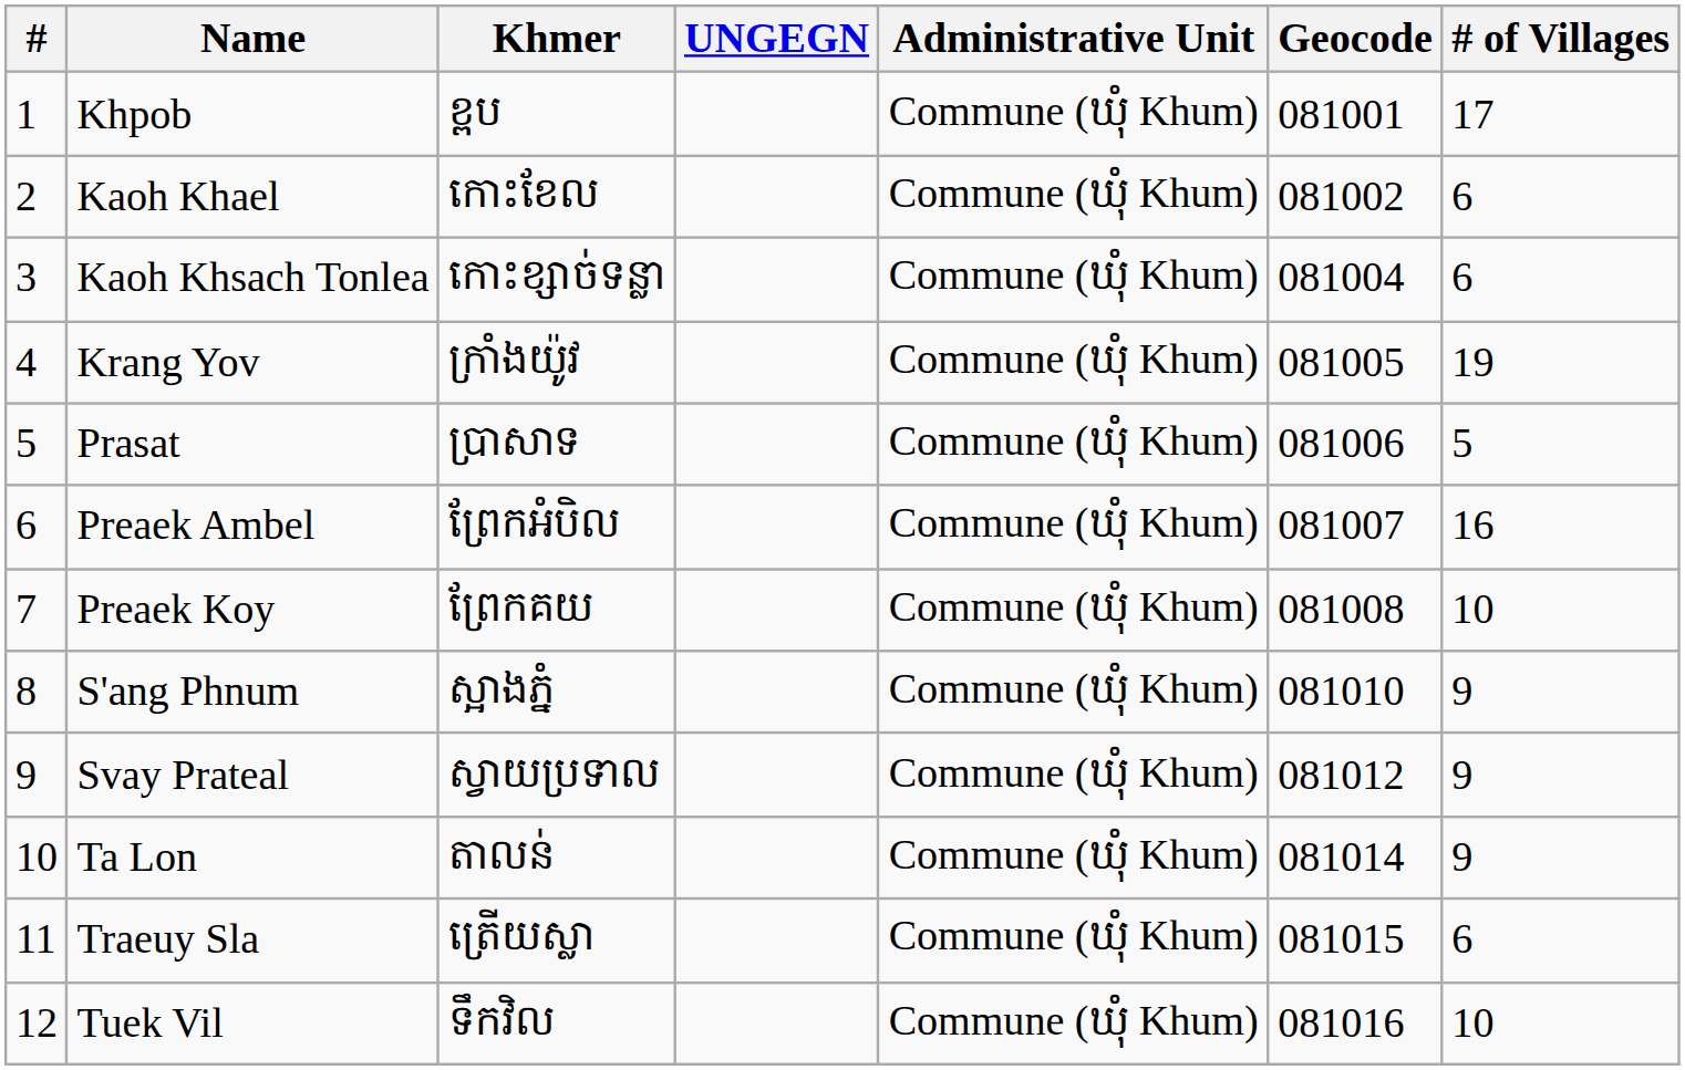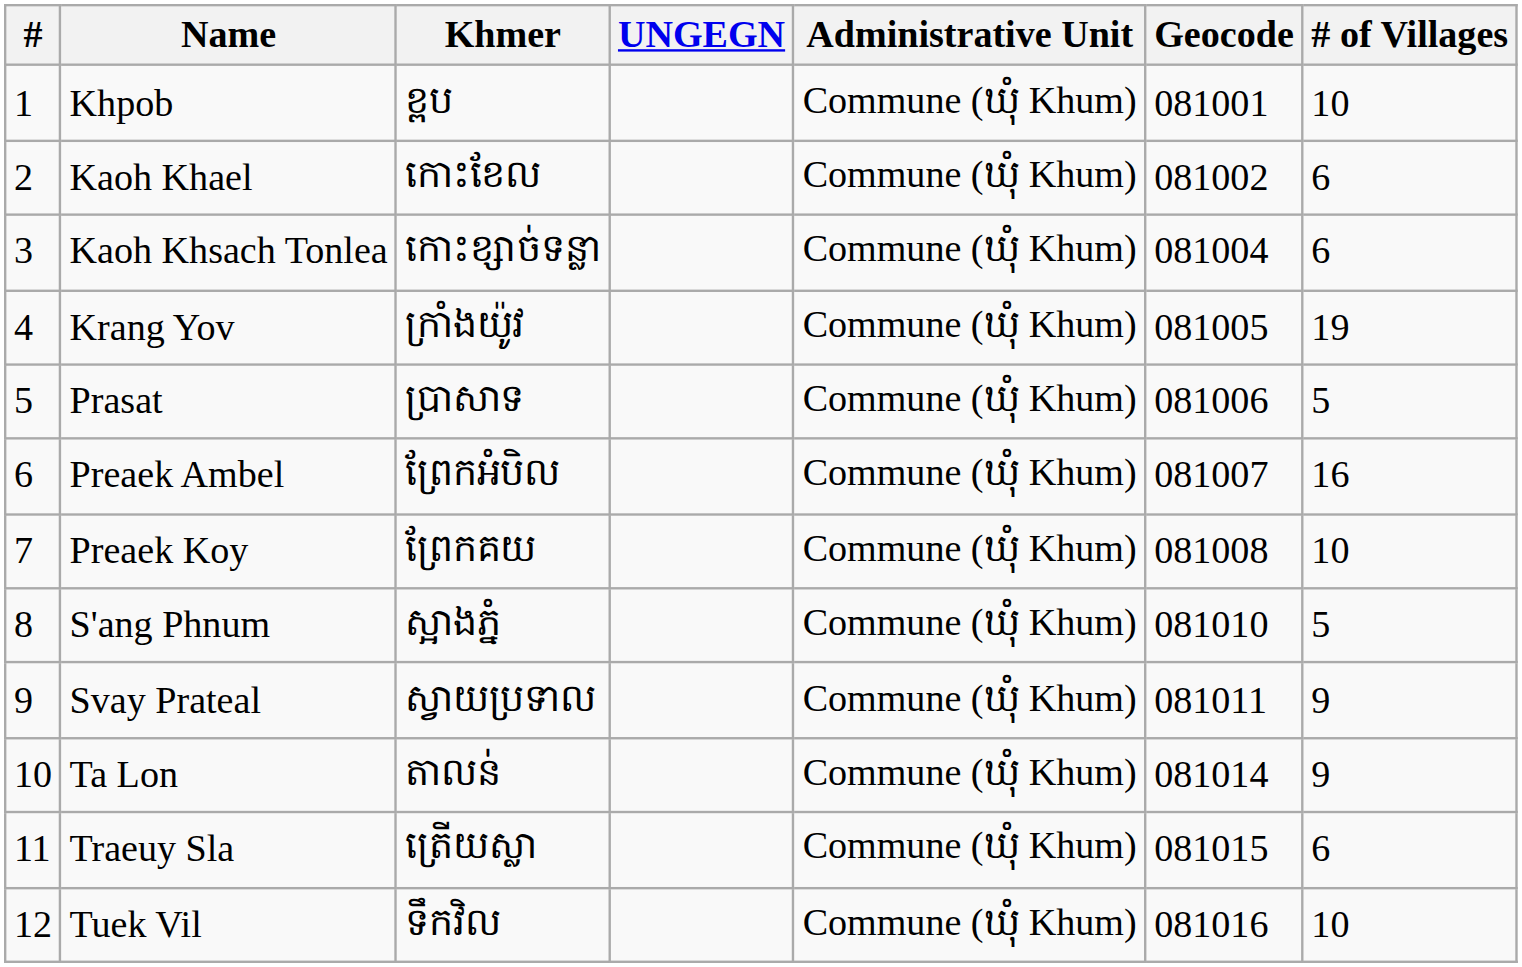Khpob | # of Villages: 17 -> 10
S'ang Phnum | # of Villages: 9 -> 5
Svay Prateal | Geocode: 081012 -> 081011
